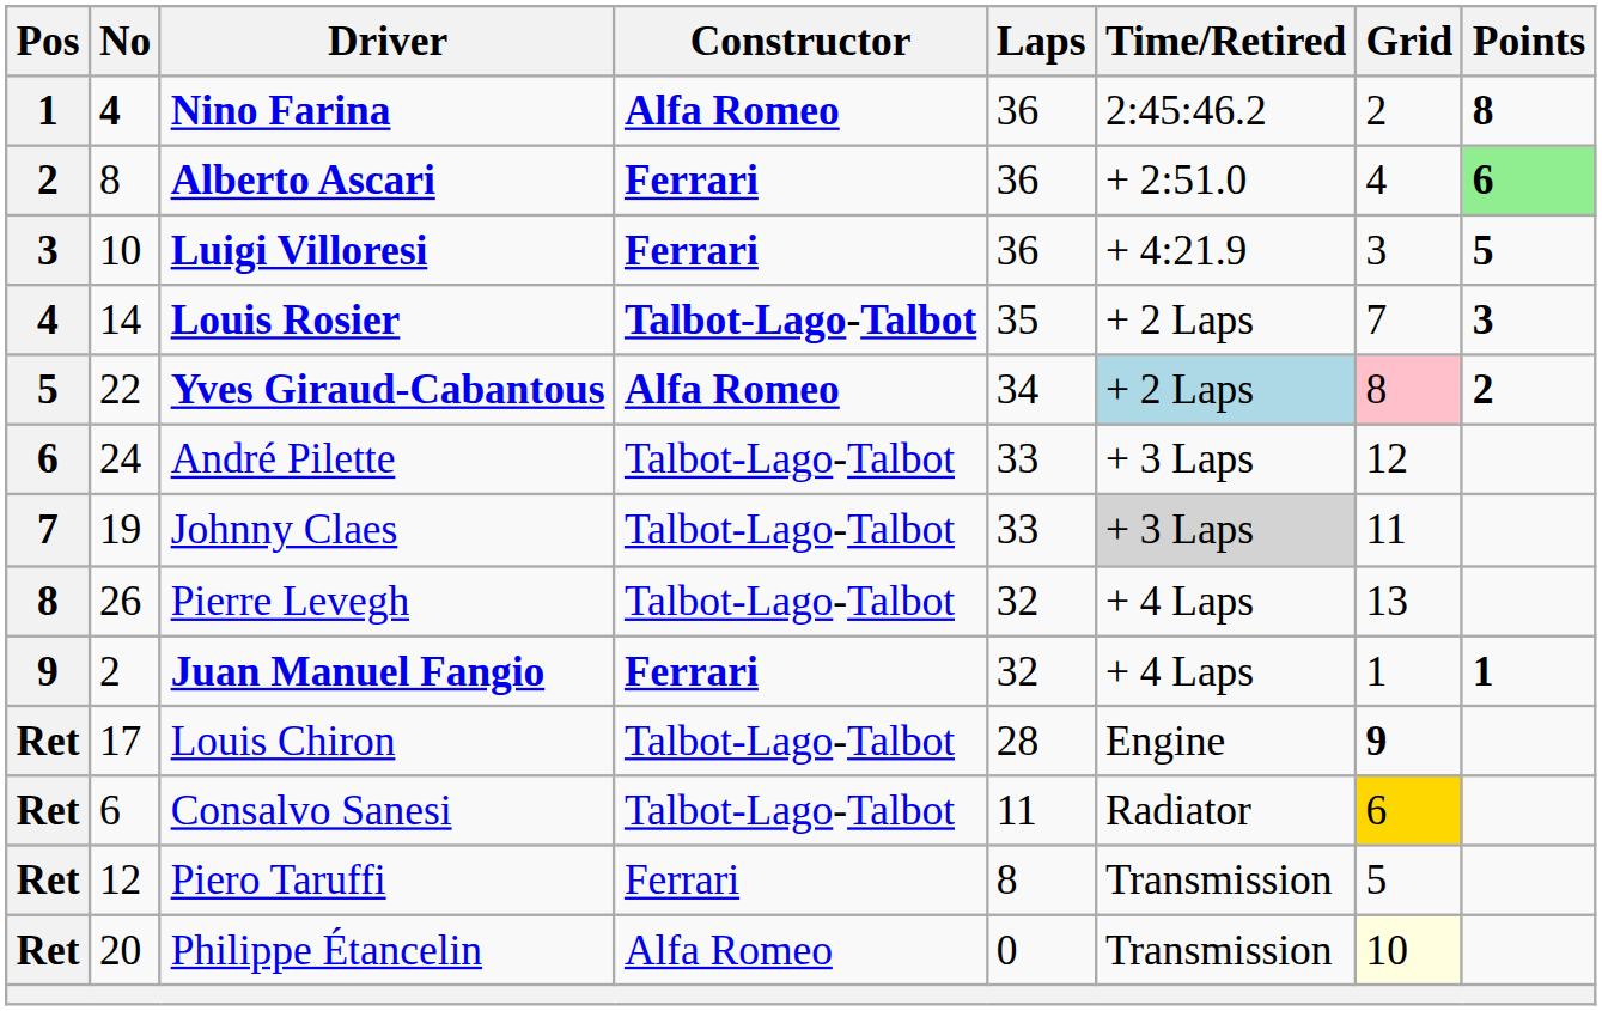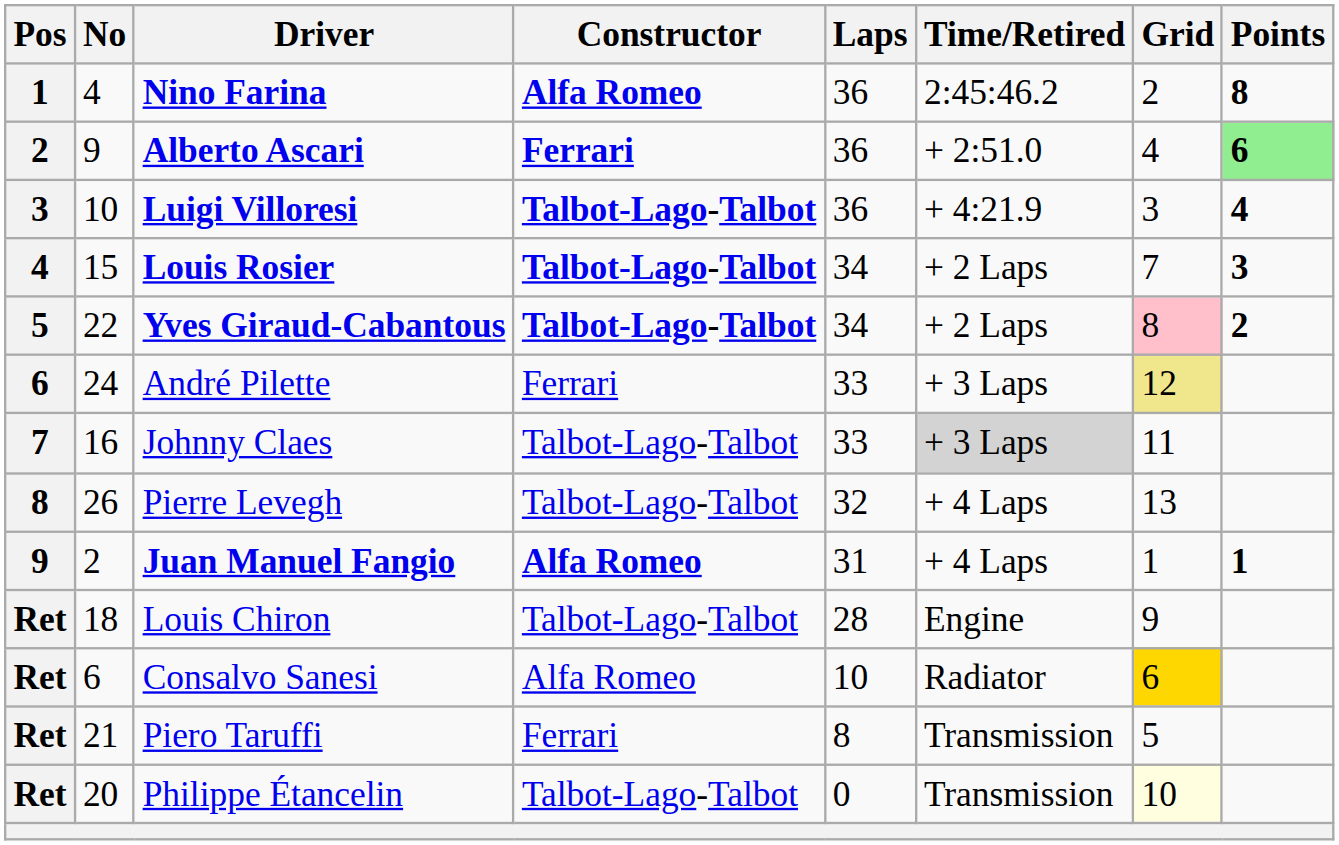Nino Farina | No: bold -> normal
Alberto Ascari | No: 8 -> 9
Luigi Villoresi | Constructor: Ferrari -> Talbot-Lago-Talbot
Luigi Villoresi | Points: 5 -> 4
Louis Rosier | No: 14 -> 15
Louis Rosier | Laps: 35 -> 34
Yves Giraud-Cabantous | Constructor: Alfa Romeo -> Talbot-Lago-Talbot
Yves Giraud-Cabantous | Time/Retired: lightblue background -> no background
André Pilette | Constructor: Talbot-Lago-Talbot -> Ferrari
André Pilette | Grid: no background -> khaki background
Johnny Claes | No: 19 -> 16
Juan Manuel Fangio | Constructor: Ferrari -> Alfa Romeo
Juan Manuel Fangio | Laps: 32 -> 31
Louis Chiron | No: 17 -> 18
Louis Chiron | Grid: bold -> normal
Consalvo Sanesi | Constructor: Talbot-Lago-Talbot -> Alfa Romeo
Consalvo Sanesi | Laps: 11 -> 10
Piero Taruffi | No: 12 -> 21
Philippe Étancelin | Constructor: Alfa Romeo -> Talbot-Lago-Talbot
